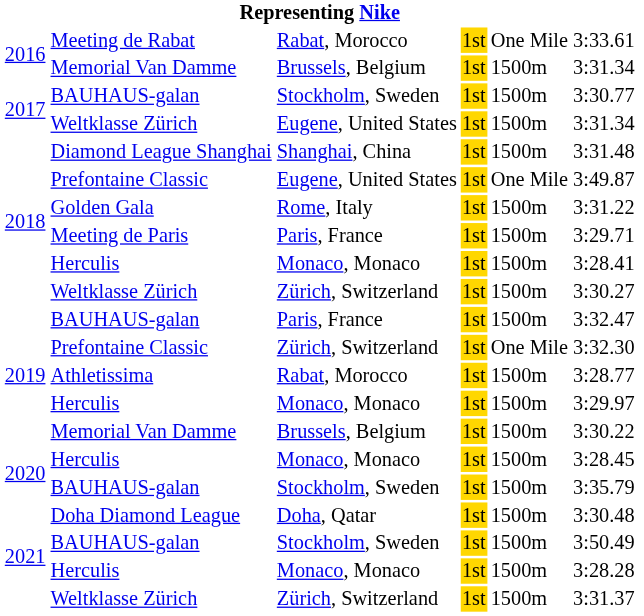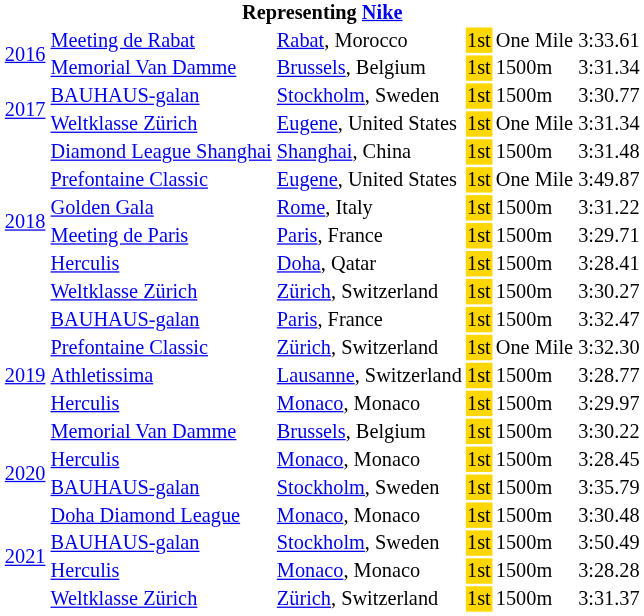2017 / Weltklasse Zürich | column 5: 1500m -> One Mile
2018 / Herculis | column 3: Monaco, Monaco -> Doha, Qatar
Athletissima | column 3: Rabat, Morocco -> Lausanne, Switzerland
Doha Diamond League | column 3: Doha, Qatar -> Monaco, Monaco
